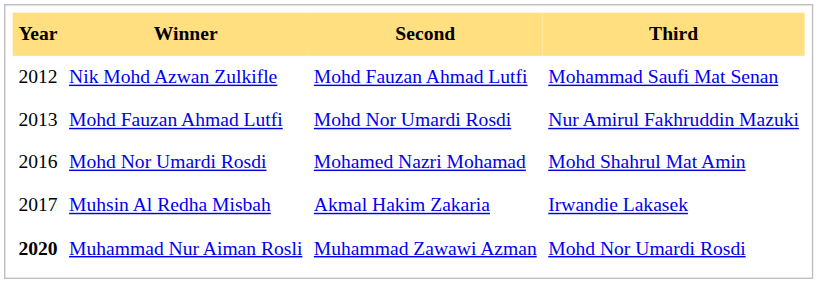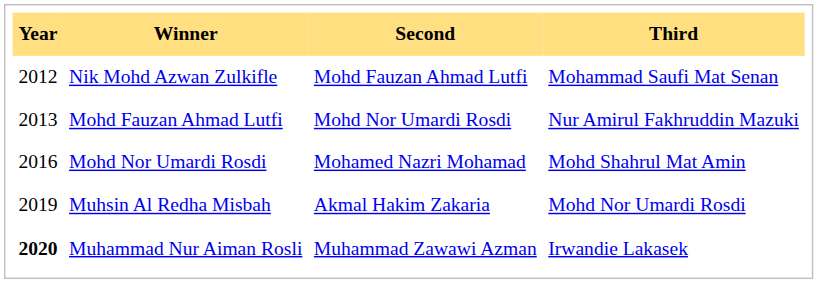Muhsin Al Redha Misbah | Year: 2017 -> 2019
Muhsin Al Redha Misbah | Third: Irwandie Lakasek -> Mohd Nor Umardi Rosdi
Muhammad Nur Aiman Rosli | Third: Mohd Nor Umardi Rosdi -> Irwandie Lakasek
